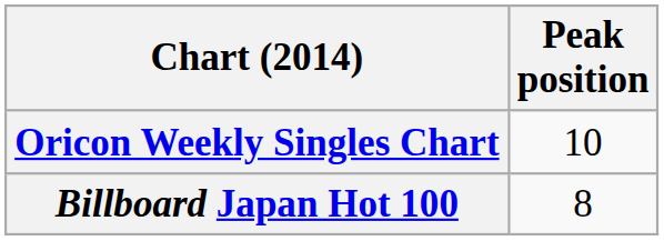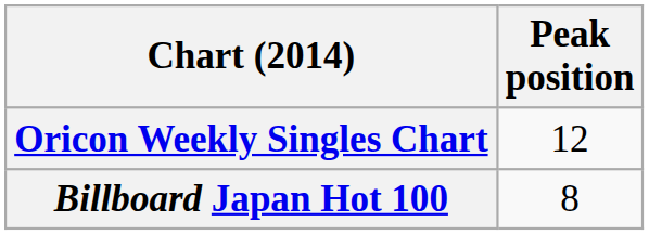Oricon Weekly Singles Chart | Peak position: 10 -> 12
